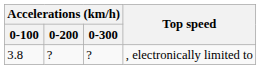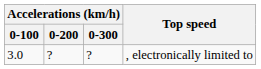, electronically limited to | Accelerations (km/h) / 0-100: 3.8 -> 3.0
